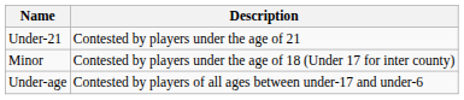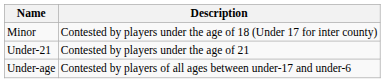rows swapped: Under-21 <-> Minor
